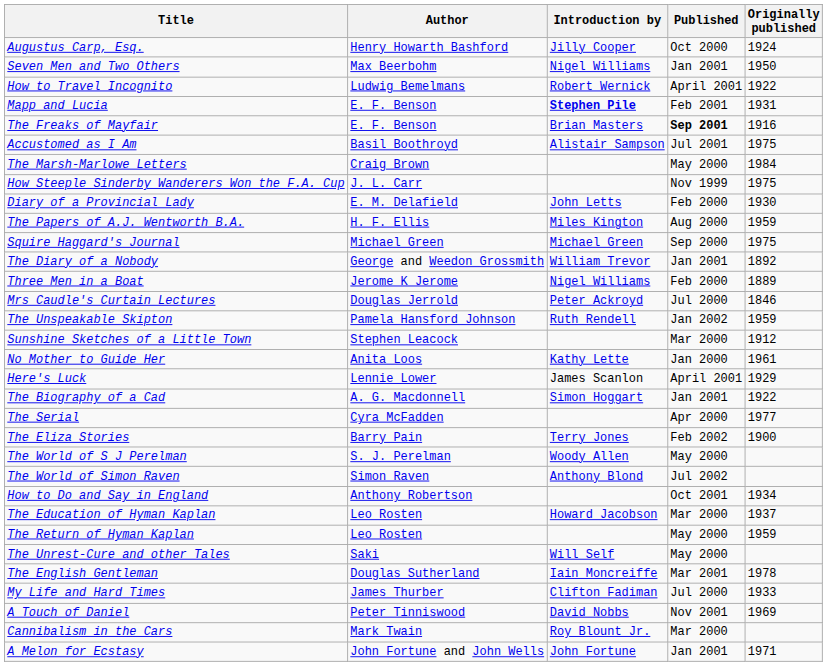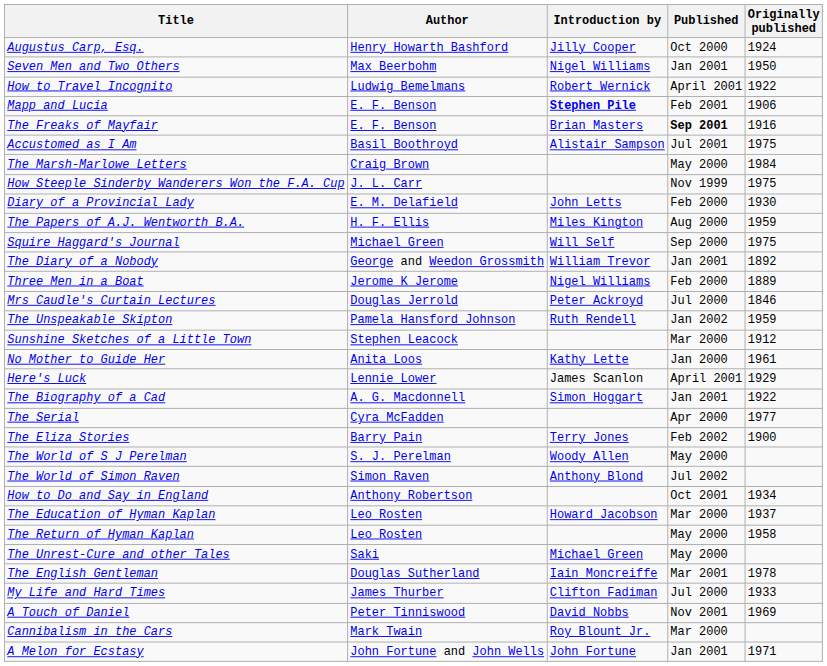Mapp and Lucia | Originally published: 1931 -> 1906
Squire Haggard's Journal | Introduction by: Michael Green -> Will Self
The Return of Hyman Kaplan | Originally published: 1959 -> 1958
The Unrest-Cure and other Tales | Introduction by: Will Self -> Michael Green
